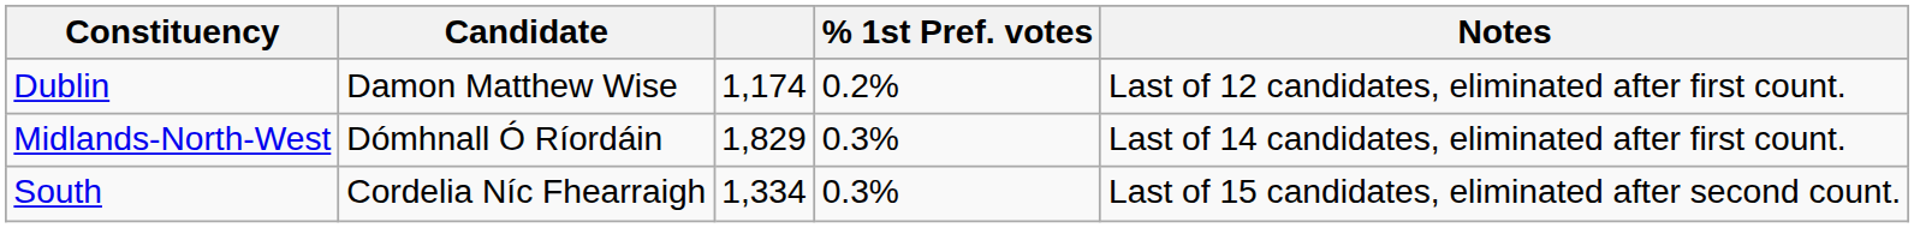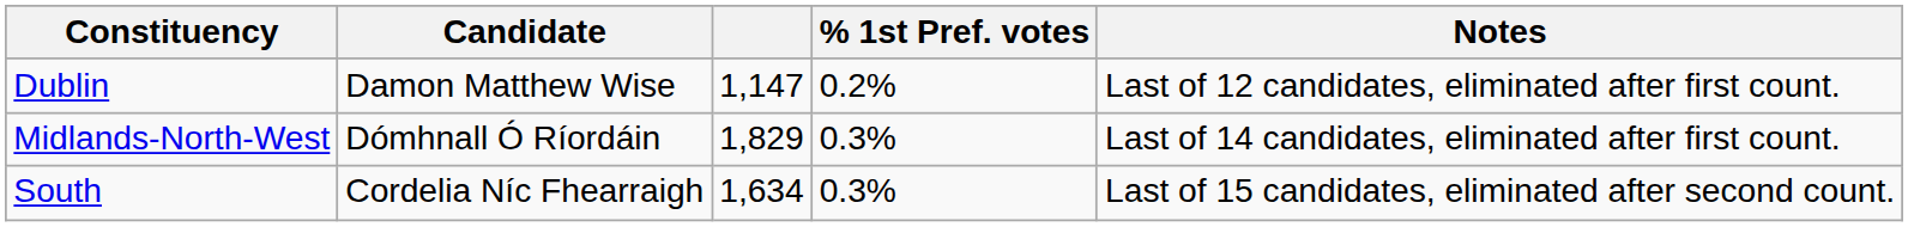Dublin | column 3: 1,174 -> 1,147
South | column 3: 1,334 -> 1,634
